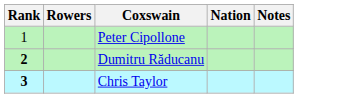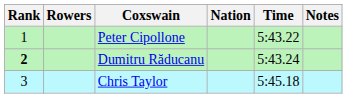+ column: Time | 5:43.22 | 5:43.24 | 5:45.18
Chris Taylor | Rank: bold -> normal
